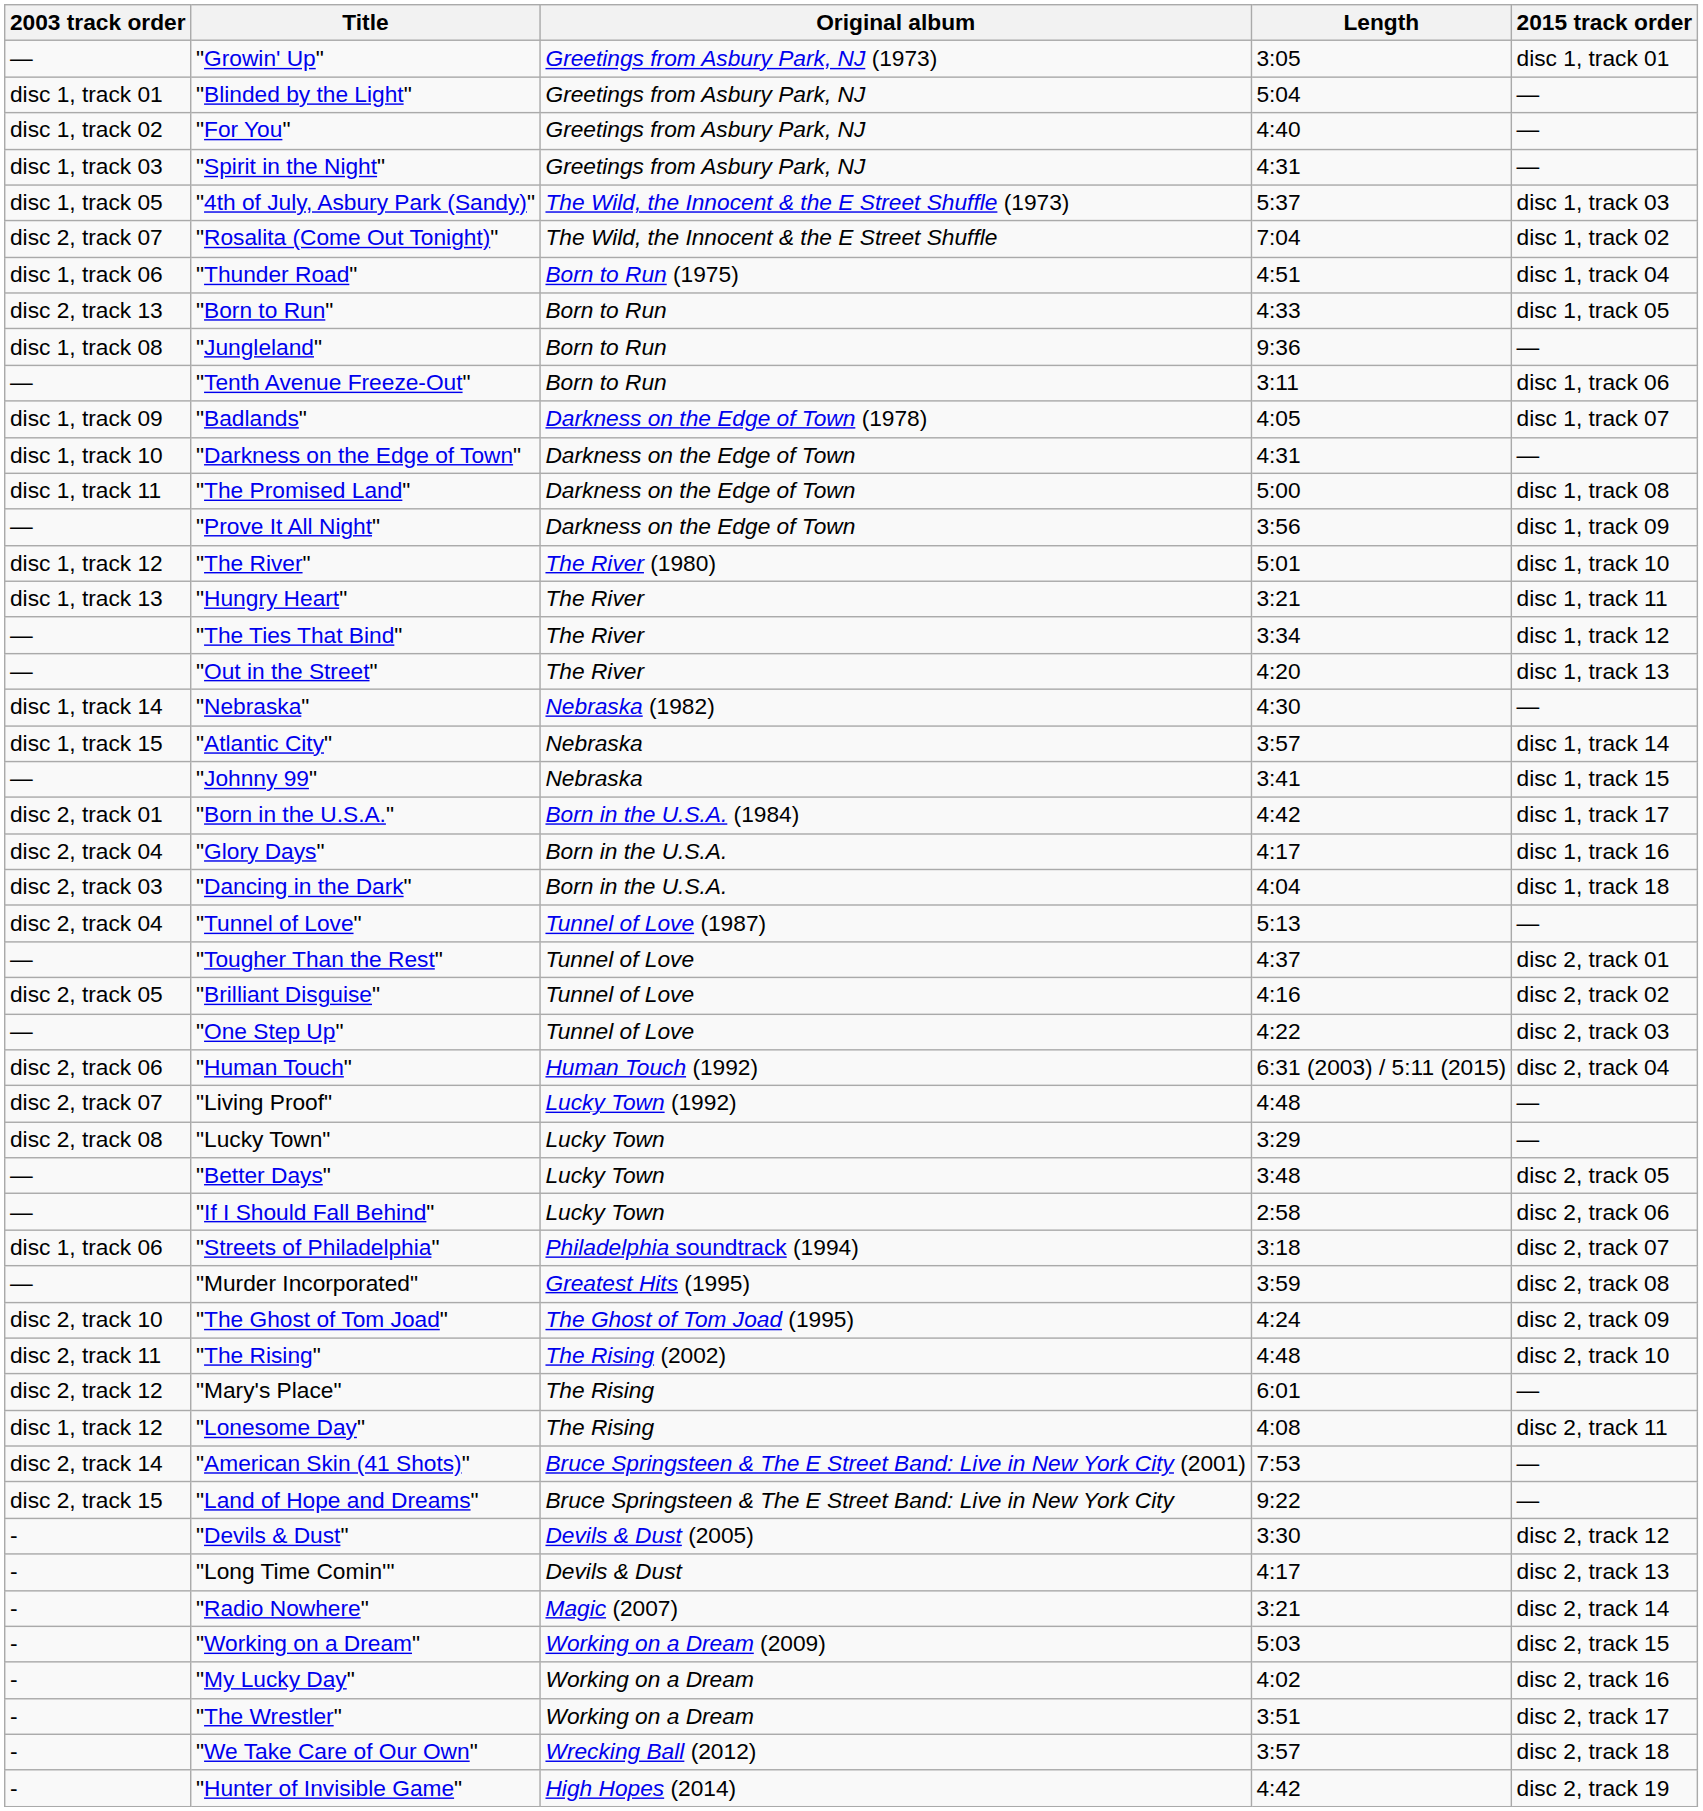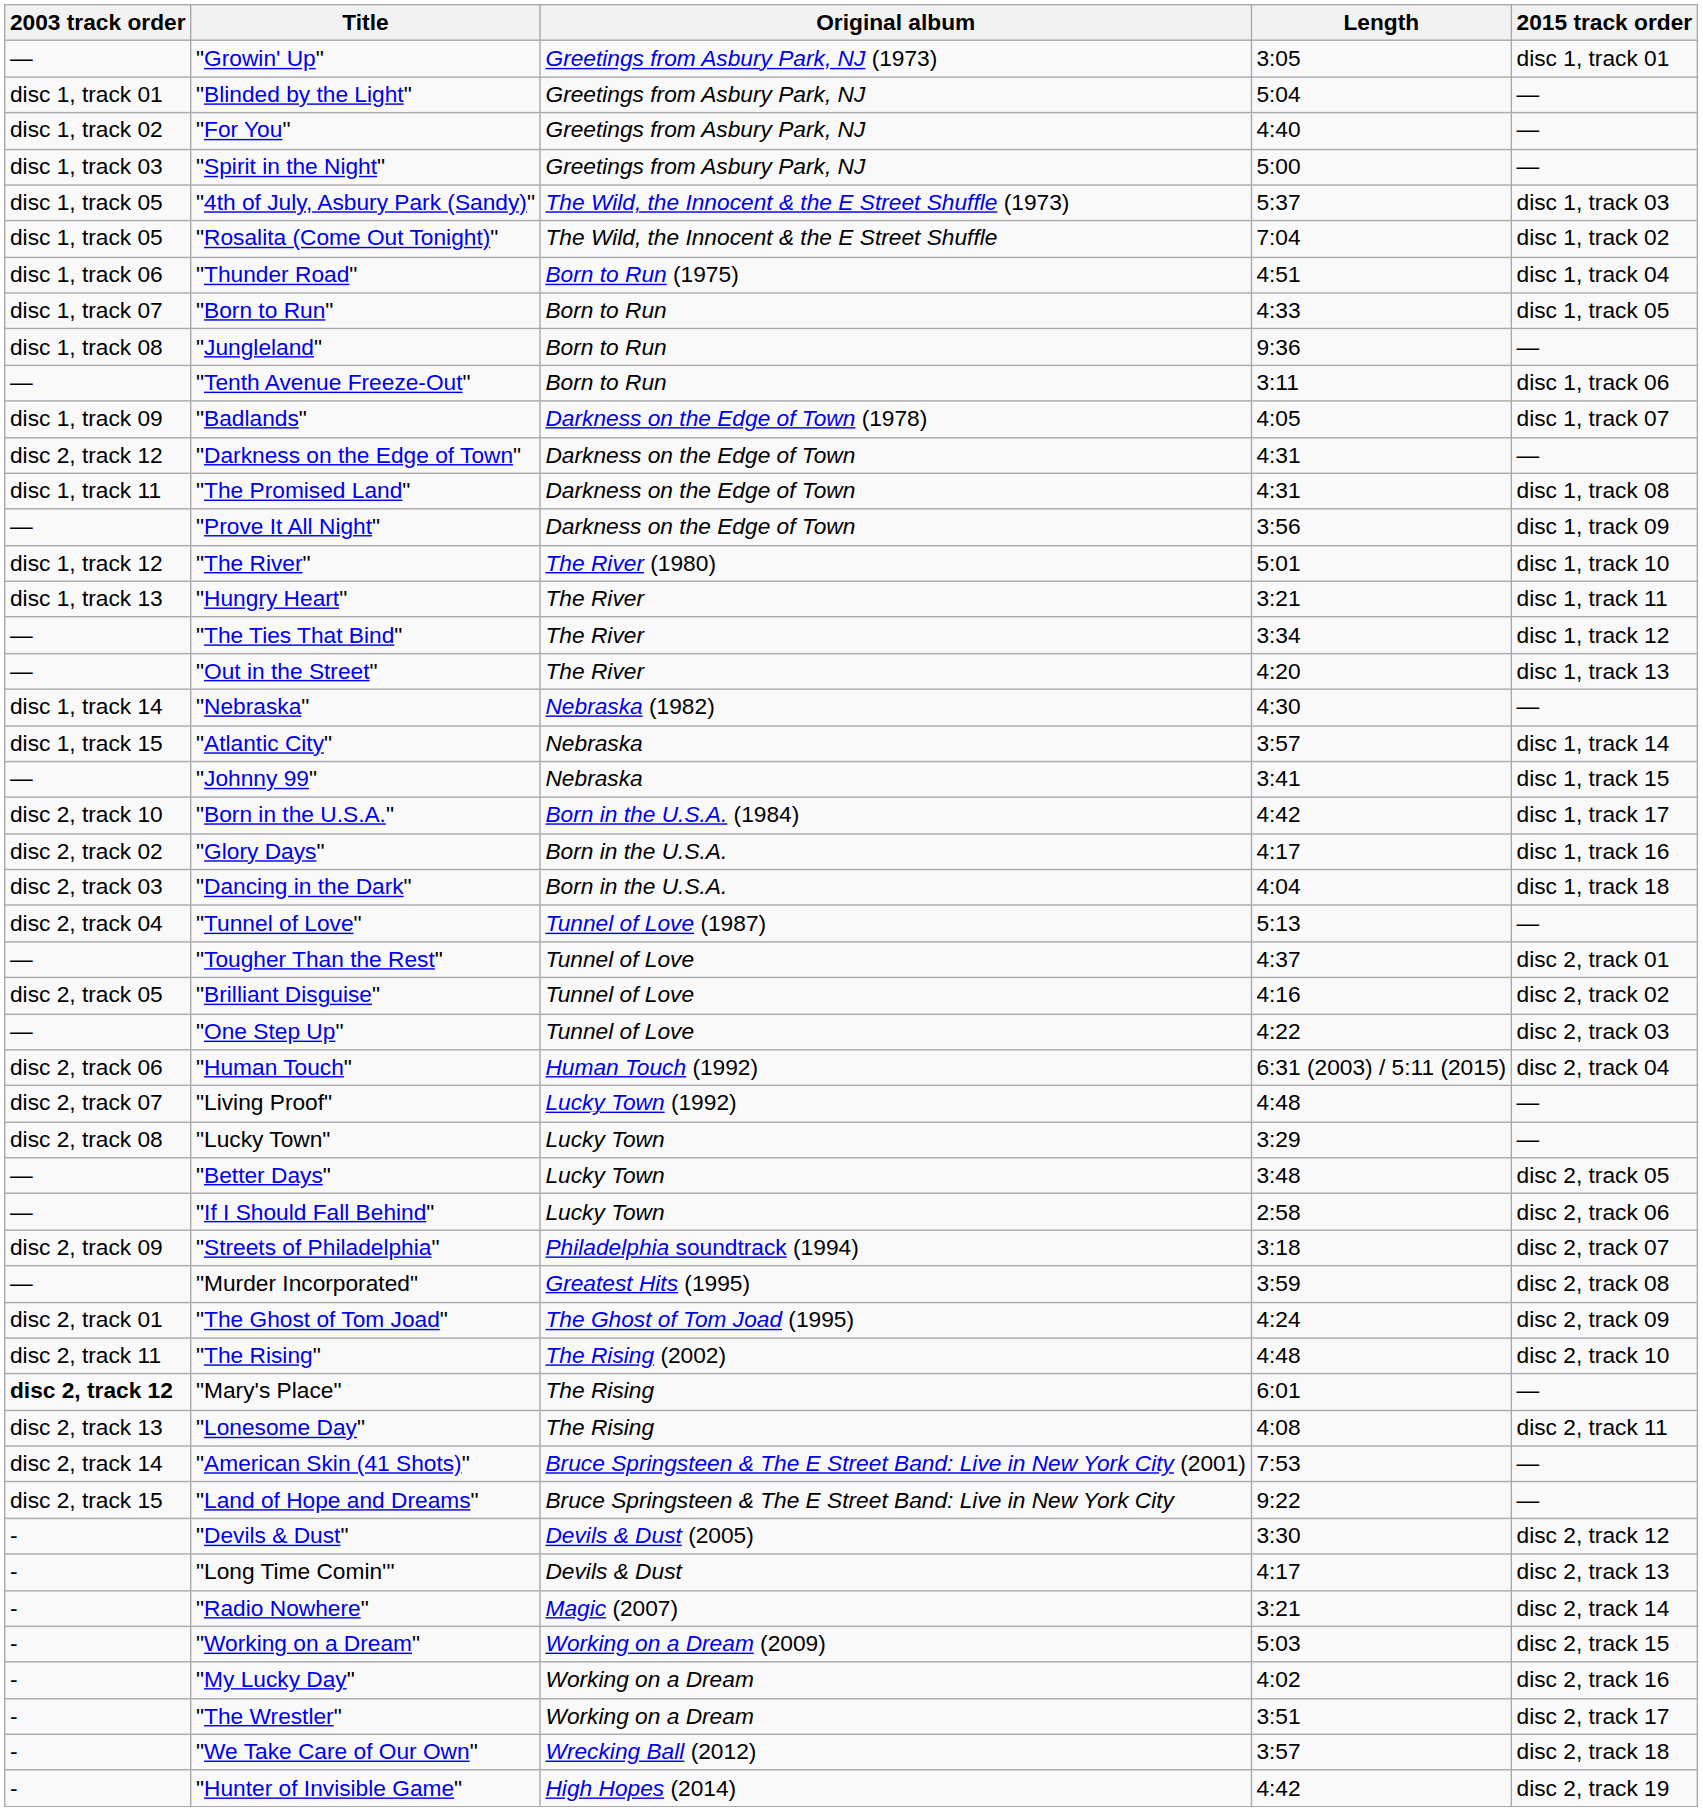"Spirit in the Night" | Length: 4:31 -> 5:00
"Rosalita (Come Out Tonight)" | 2003 track order: disc 2, track 07 -> disc 1, track 05
"Born to Run" | 2003 track order: disc 2, track 13 -> disc 1, track 07
"Darkness on the Edge of Town" | 2003 track order: disc 1, track 10 -> disc 2, track 12
"The Promised Land" | Length: 5:00 -> 4:31
"Born in the U.S.A." | 2003 track order: disc 2, track 01 -> disc 2, track 10
"Glory Days" | 2003 track order: disc 2, track 04 -> disc 2, track 02
"Streets of Philadelphia" | 2003 track order: disc 1, track 06 -> disc 2, track 09
"The Ghost of Tom Joad" | 2003 track order: disc 2, track 10 -> disc 2, track 01
"Mary's Place" | 2003 track order: normal -> bold
"Lonesome Day" | 2003 track order: disc 1, track 12 -> disc 2, track 13
